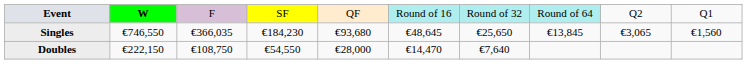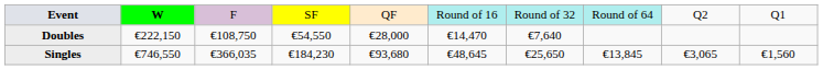rows swapped: Singles <-> Doubles
